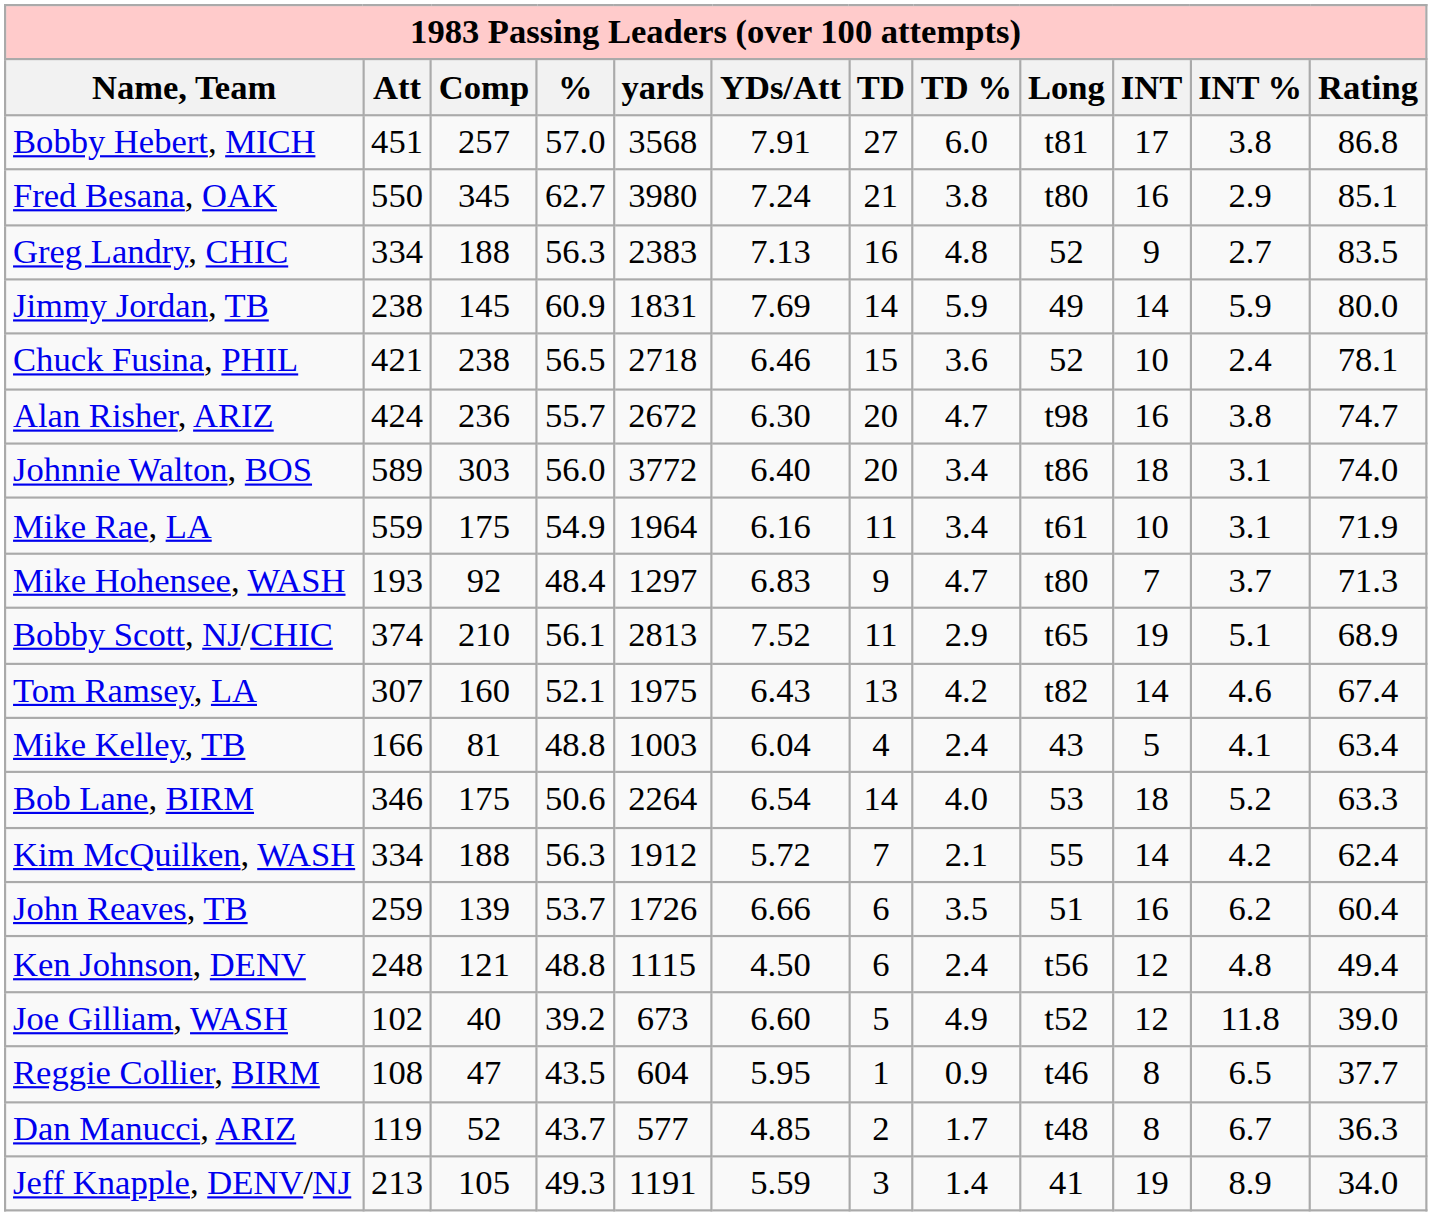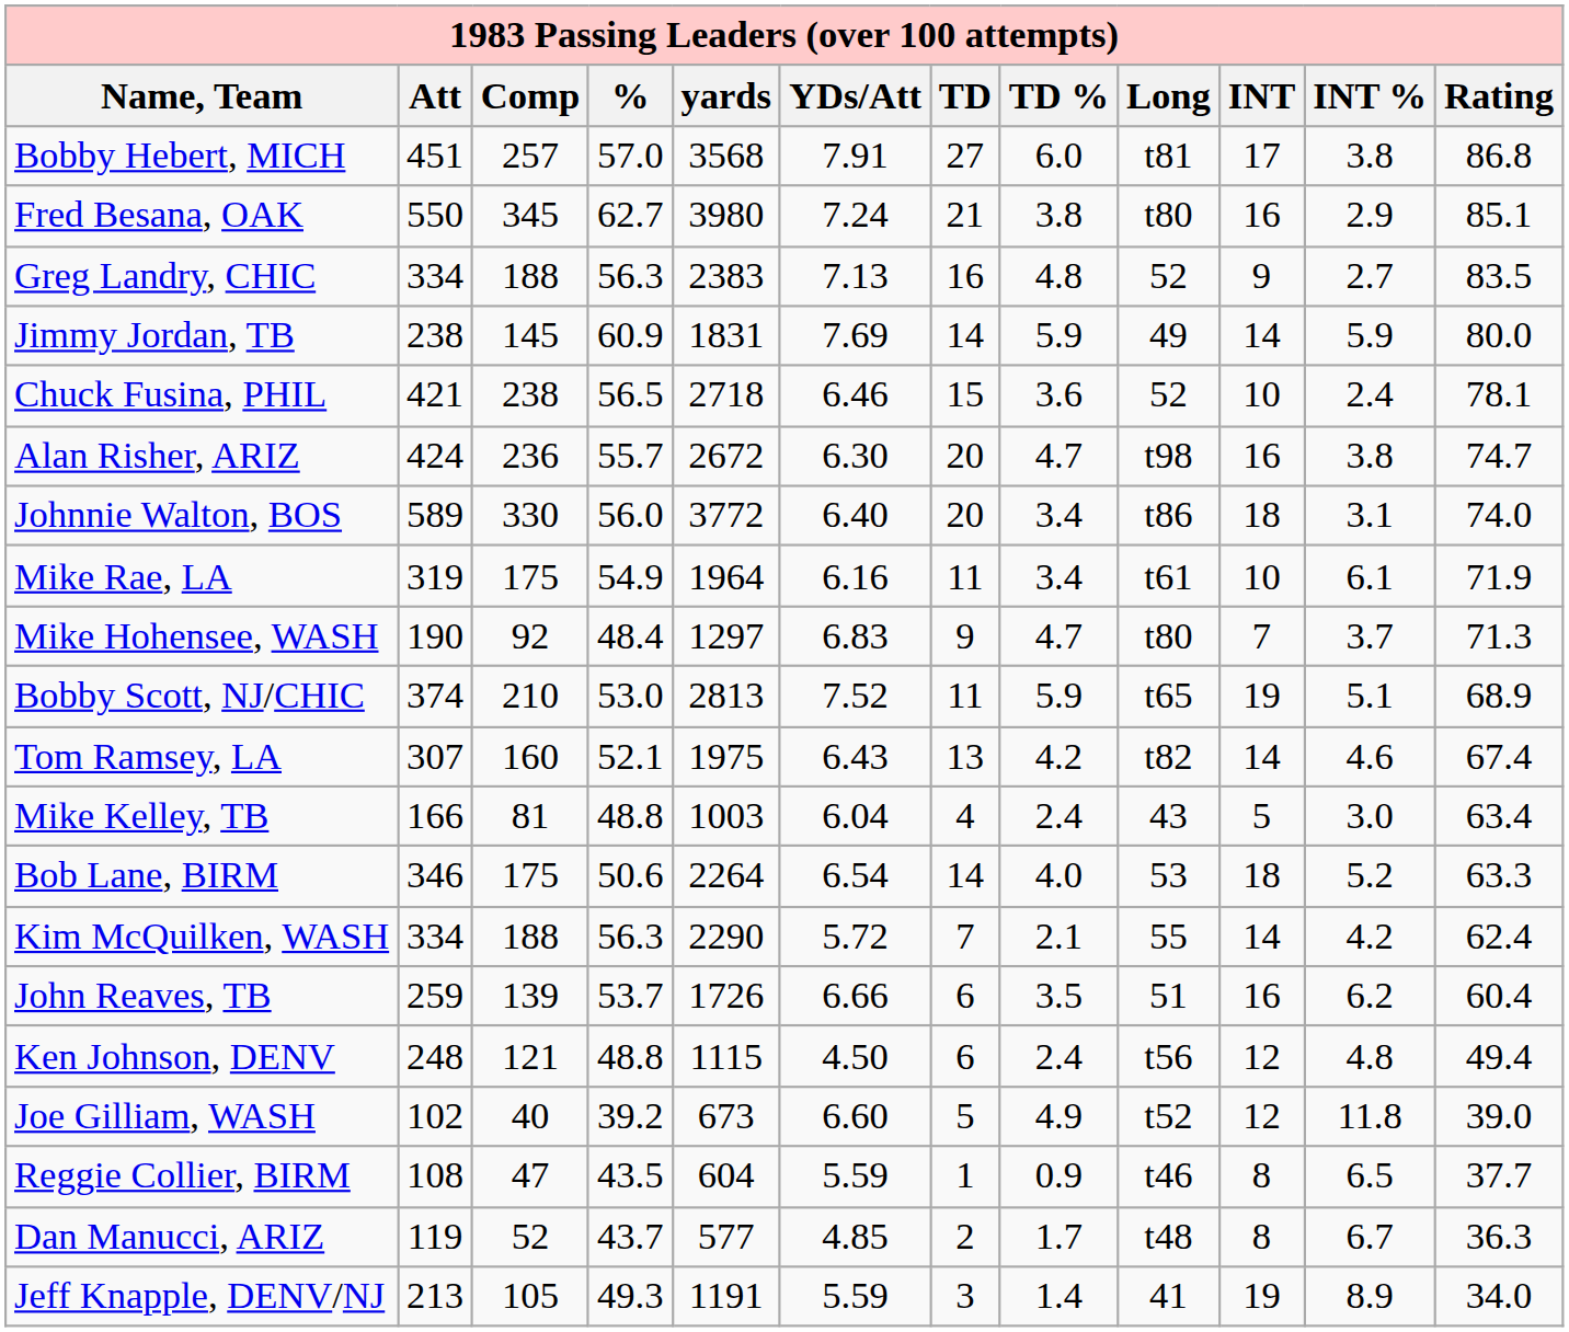Johnnie Walton, BOS | Comp: 303 -> 330
Mike Rae, LA | Att: 559 -> 319
Mike Rae, LA | INT %: 3.1 -> 6.1
Mike Hohensee, WASH | Att: 193 -> 190
Bobby Scott, NJ/CHIC | %: 56.1 -> 53.0
Bobby Scott, NJ/CHIC | TD %: 2.9 -> 5.9
Mike Kelley, TB | INT %: 4.1 -> 3.0
Kim McQuilken, WASH | yards: 1912 -> 2290
Reggie Collier, BIRM | YDs/Att: 5.95 -> 5.59
